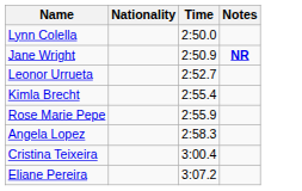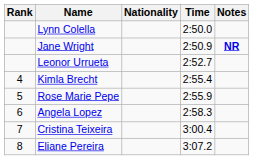+ column: Rank | 4 | 5 | 6 | 7 | 8
